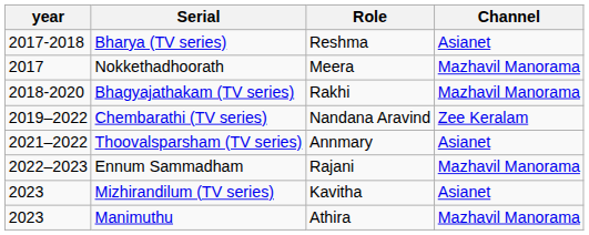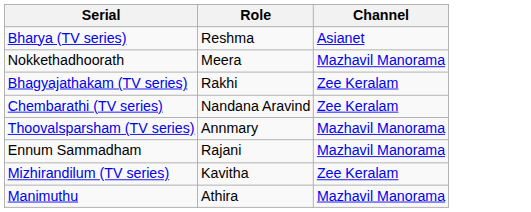- column: year | 2017-2018 | 2017 | 2018-2020 | 2019–2022 | 2021–2022 | 2022–2023 | 2023 | 2023
Bhagyajathakam (TV series) | Channel: Mazhavil Manorama -> Zee Keralam
Thoovalsparsham (TV series) | Channel: Asianet -> Mazhavil Manorama
Mizhirandilum (TV series) | Channel: Asianet -> Zee Keralam
